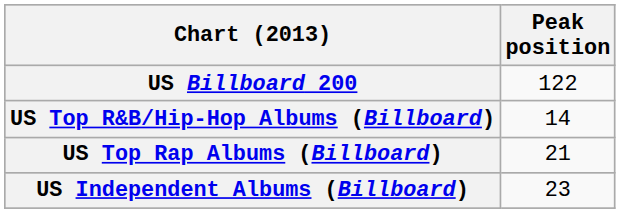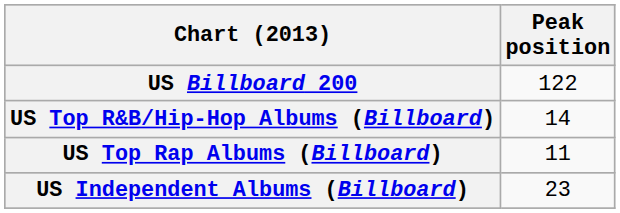US Top Rap Albums (Billboard) | Peak position: 21 -> 11
